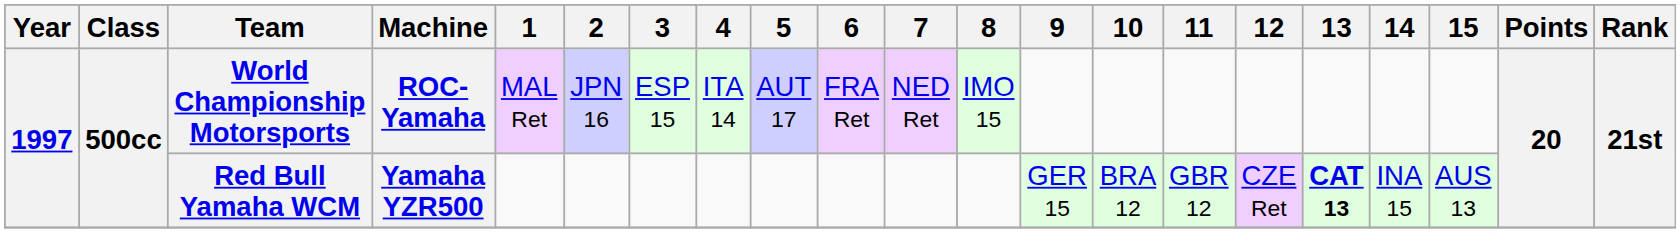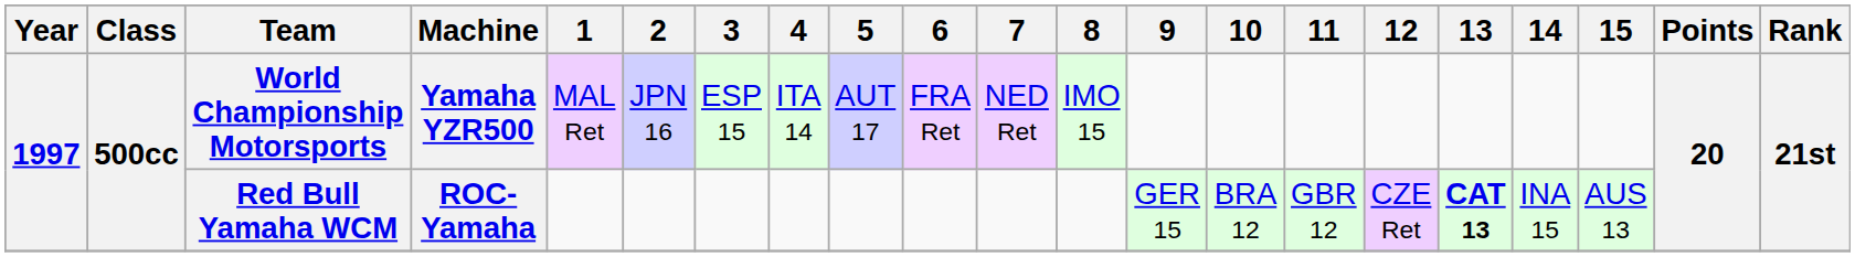World Championship Motorsports | Machine: ROC-Yamaha -> Yamaha YZR500
Red Bull Yamaha WCM | Machine: Yamaha YZR500 -> ROC-Yamaha
